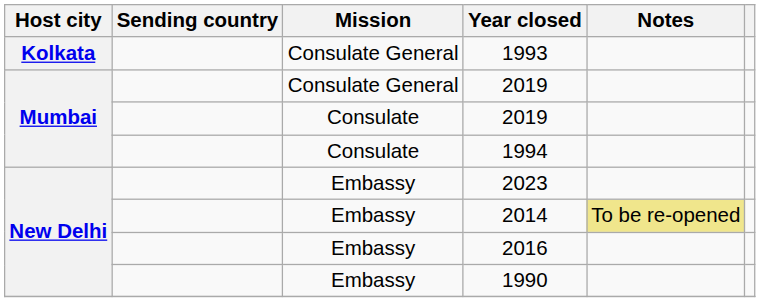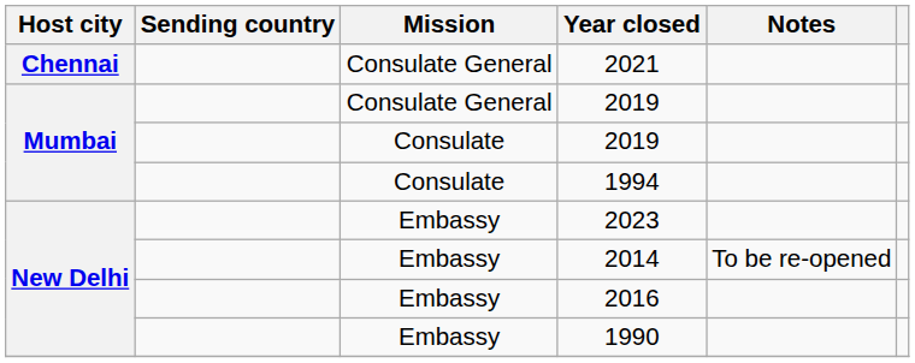+ row: Chennai | Consulate General | 2021
- row: Kolkata | Consulate General | 1993
2014 | Notes: khaki background -> no background
